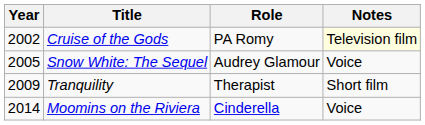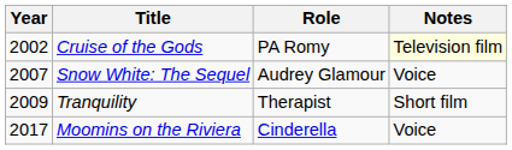Snow White: The Sequel | Year: 2005 -> 2007
Moomins on the Riviera | Year: 2014 -> 2017
